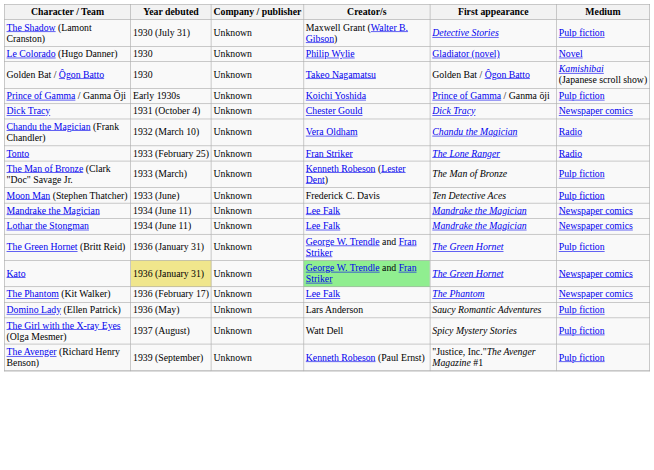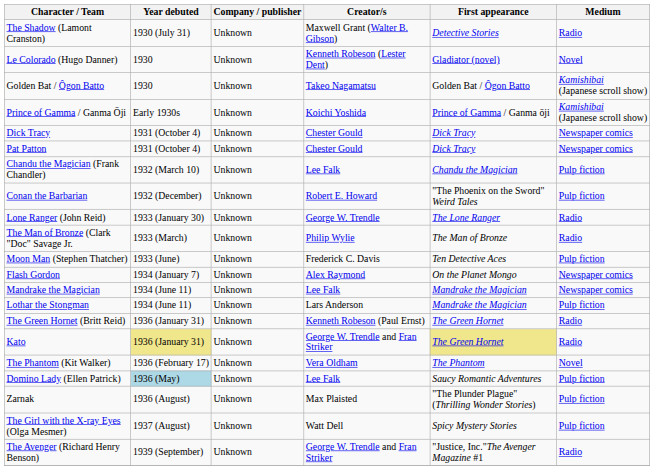The Shadow (Lamont Cranston) | Medium: Pulp fiction -> Radio
Le Colorado (Hugo Danner) | Creator/s: Philip Wylie -> Kenneth Robeson (Lester Dent)
Prince of Gamma / Ganma Ōji | Medium: Pulp fiction -> Kamishibai (Japanese scroll show)
+ row: Pat Patton | 1931 (October 4) | Unknown | Chester Gould | Dick Tracy | Newspaper comics
Chandu the Magician (Frank Chandler) | Creator/s: Vera Oldham -> Lee Falk
Chandu the Magician (Frank Chandler) | Medium: Radio -> Pulp fiction
+ row: Conan the Barbarian | 1932 (December) | Unknown | Robert E. Howard | "The Phoenix on the Sword" Weird Tales | Pulp fiction
+ row: Lone Ranger (John Reid) | 1933 (January 30) | Unknown | George W. Trendle | The Lone Ranger | Radio
- row: Tonto | 1933 (February 25) | Unknown | Fran Striker | The Lone Ranger | Radio
The Man of Bronze (Clark "Doc" Savage Jr. | Creator/s: Kenneth Robeson (Lester Dent) -> Philip Wylie
The Man of Bronze (Clark "Doc" Savage Jr. | Medium: Pulp fiction -> Radio
+ row: Flash Gordon | 1934 (January 7) | Unknown | Alex Raymond | On the Planet Mongo | Newspaper comics
Lothar the Stongman | Creator/s: Lee Falk -> Lars Anderson
Lothar the Stongman | Medium: Newspaper comics -> Pulp fiction
The Green Hornet (Britt Reid) | Creator/s: George W. Trendle and Fran Striker -> Kenneth Robeson (Paul Ernst)
The Green Hornet (Britt Reid) | Medium: Pulp fiction -> Radio
Kato | Creator/s: lightgreen background -> no background
Kato | First appearance: no background -> khaki background
Kato | Medium: Newspaper comics -> Radio
The Phantom (Kit Walker) | Creator/s: Lee Falk -> Vera Oldham
The Phantom (Kit Walker) | Medium: Newspaper comics -> Novel
Domino Lady (Ellen Patrick) | Year debuted: no background -> lightblue background
Domino Lady (Ellen Patrick) | Creator/s: Lars Anderson -> Lee Falk
+ row: Zarnak | 1936 (August) | Unknown | Max Plaisted | "The Plunder Plague" (Thrilling Wonder Stories) | Pulp fiction
The Avenger (Richard Henry Benson) | Creator/s: Kenneth Robeson (Paul Ernst) -> George W. Trendle and Fran Striker
The Avenger (Richard Henry Benson) | Medium: Pulp fiction -> Radio
